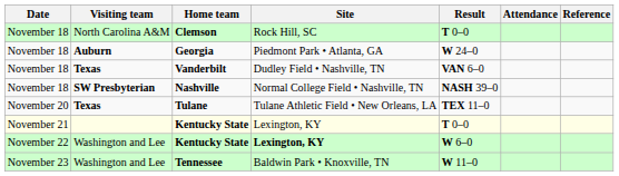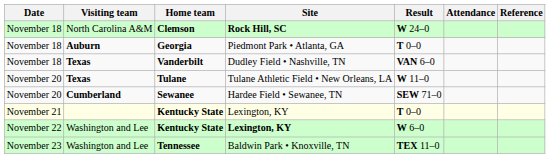Clemson | Site: normal -> bold
Clemson | Result: T 0–0 -> W 24–0
Georgia | Result: W 24–0 -> T 0–0
- row: November 18 | SW Presbyterian | Nashville | Normal College Field • Nashville, TN | NASH 39–0
Tulane | Result: TEX 11–0 -> W 11–0
+ row: November 20 | Cumberland | Sewanee | Hardee Field • Sewanee, TN | SEW 71–0
Tennessee | Result: W 11–0 -> TEX 11–0
